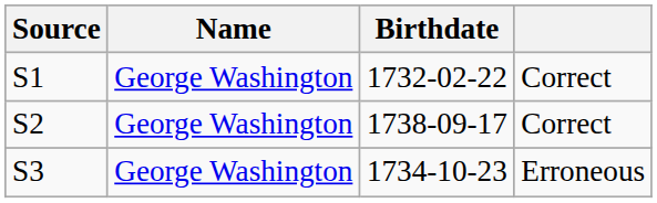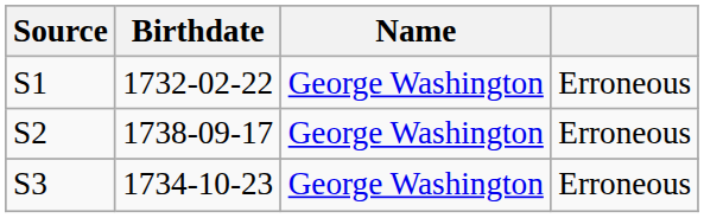columns swapped: Name <-> Birthdate
S1 | column 4: Correct -> Erroneous
S2 | column 4: Correct -> Erroneous
